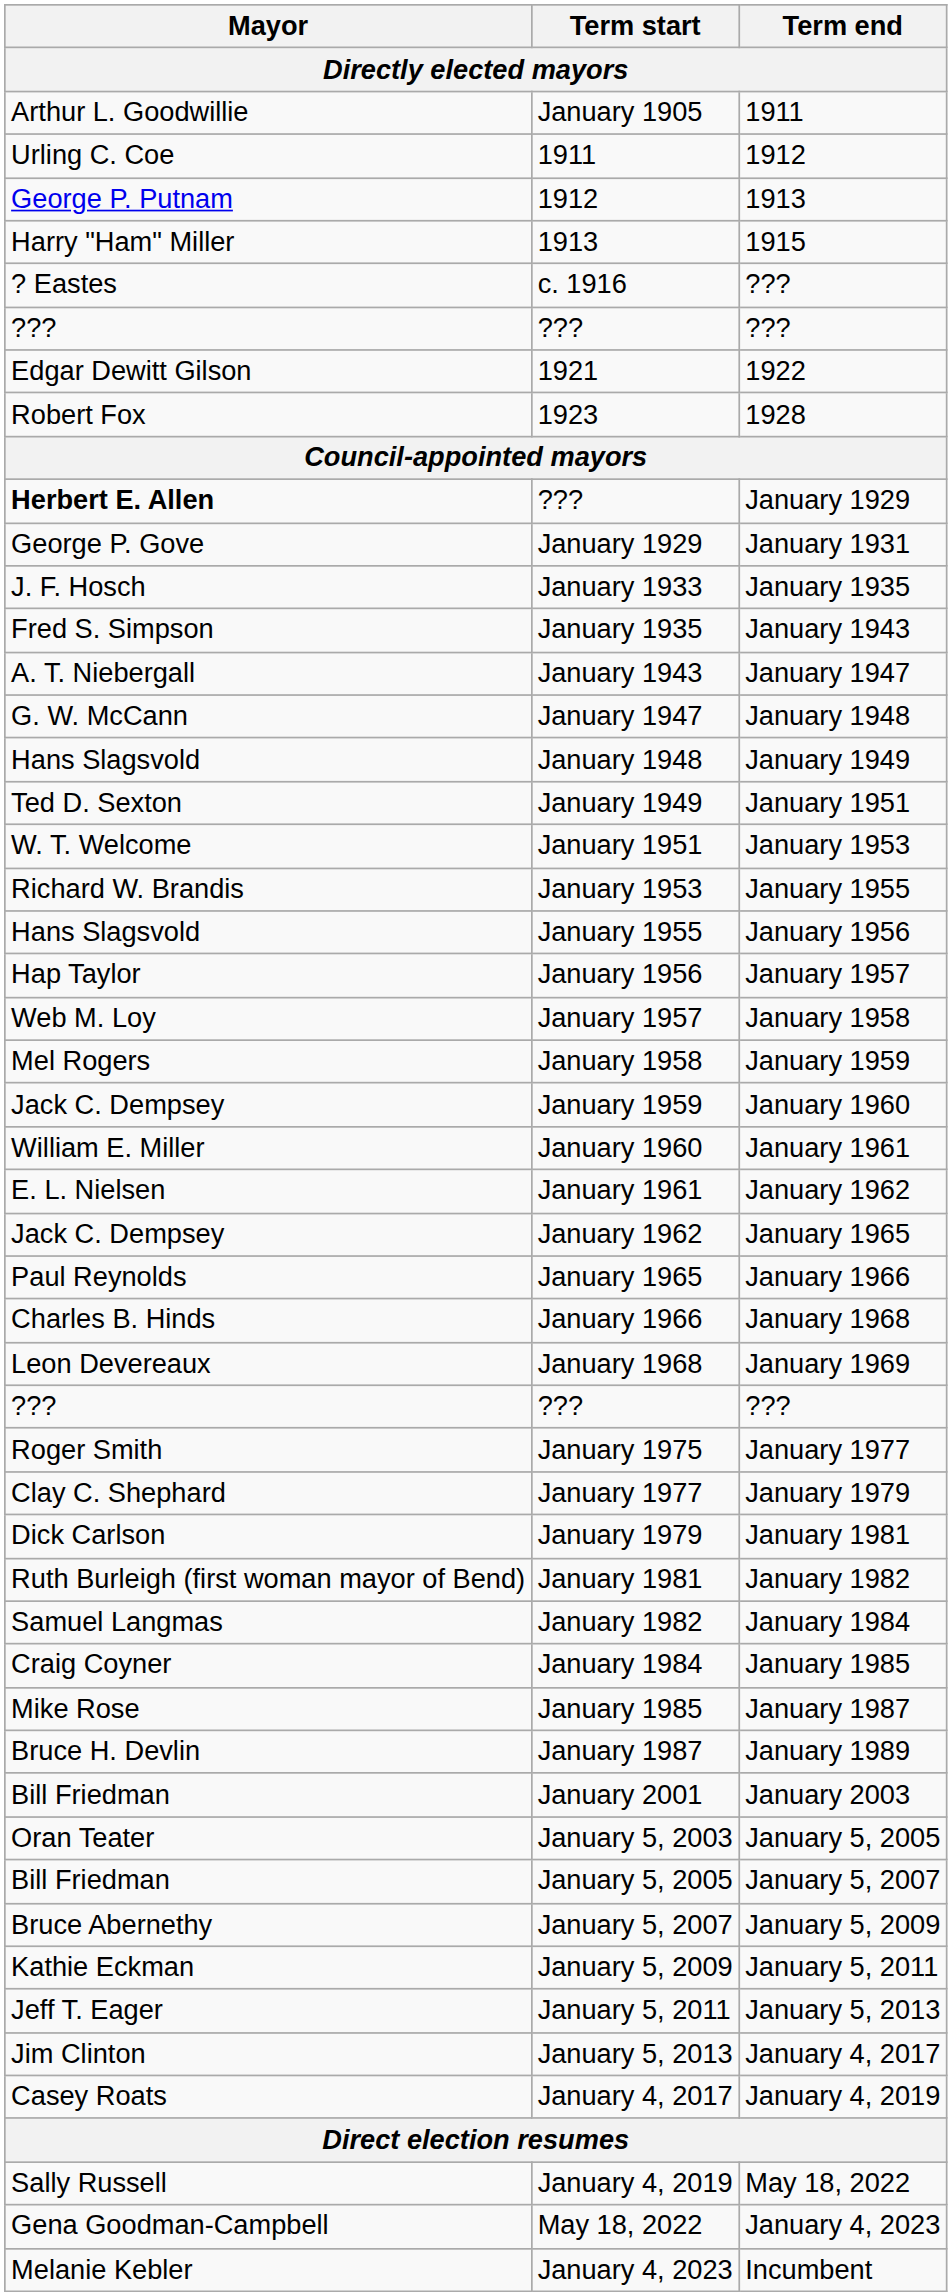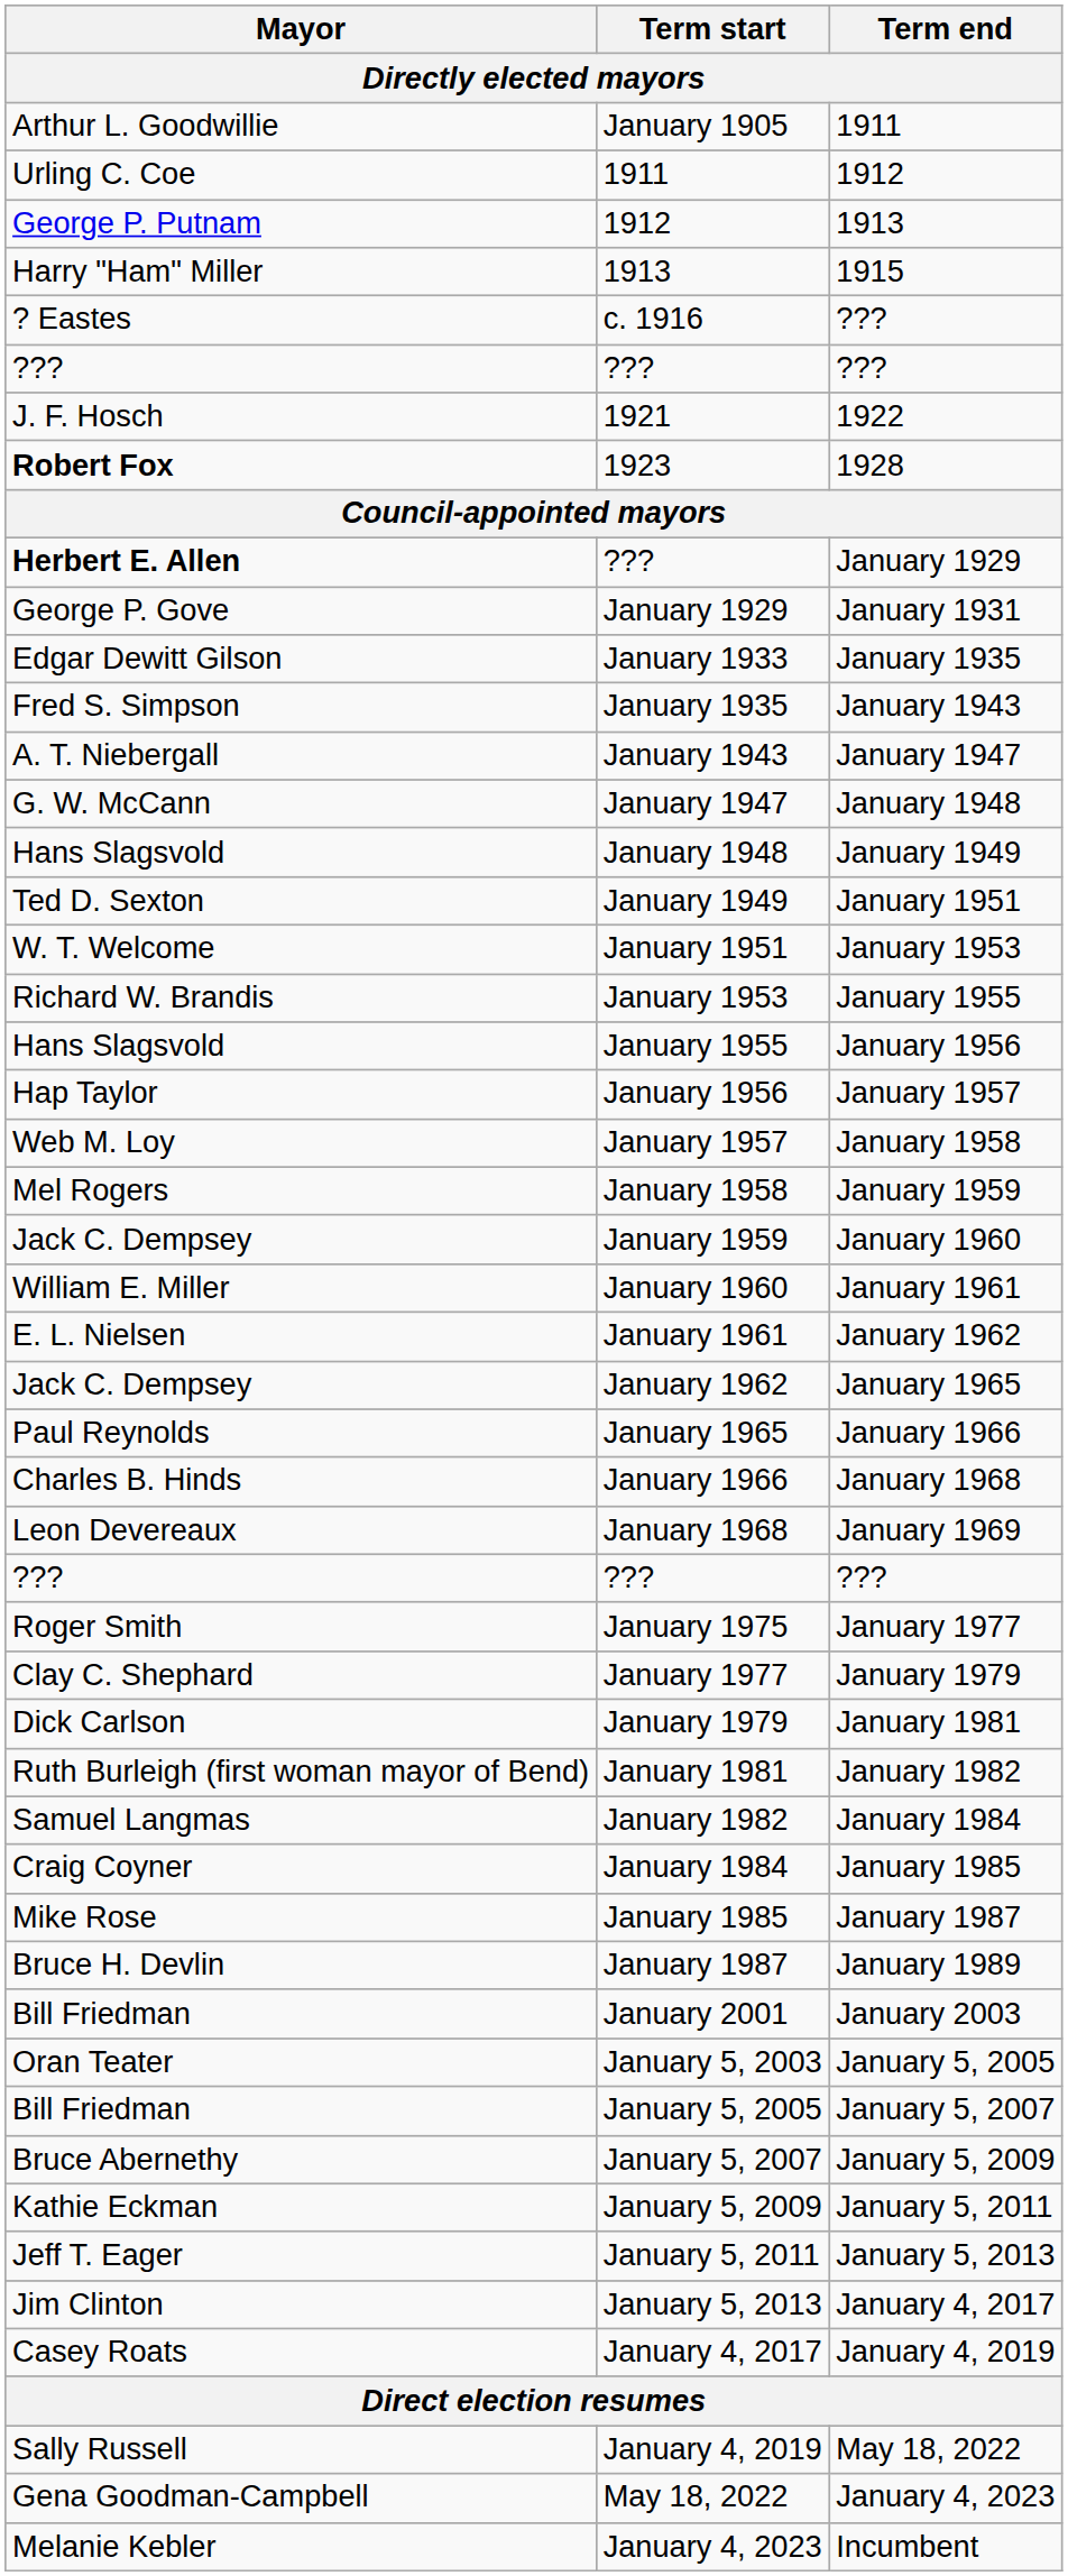1921 | Mayor: Edgar Dewitt Gilson -> J. F. Hosch
1923 | Mayor: normal -> bold
January 1933 | Mayor: J. F. Hosch -> Edgar Dewitt Gilson
